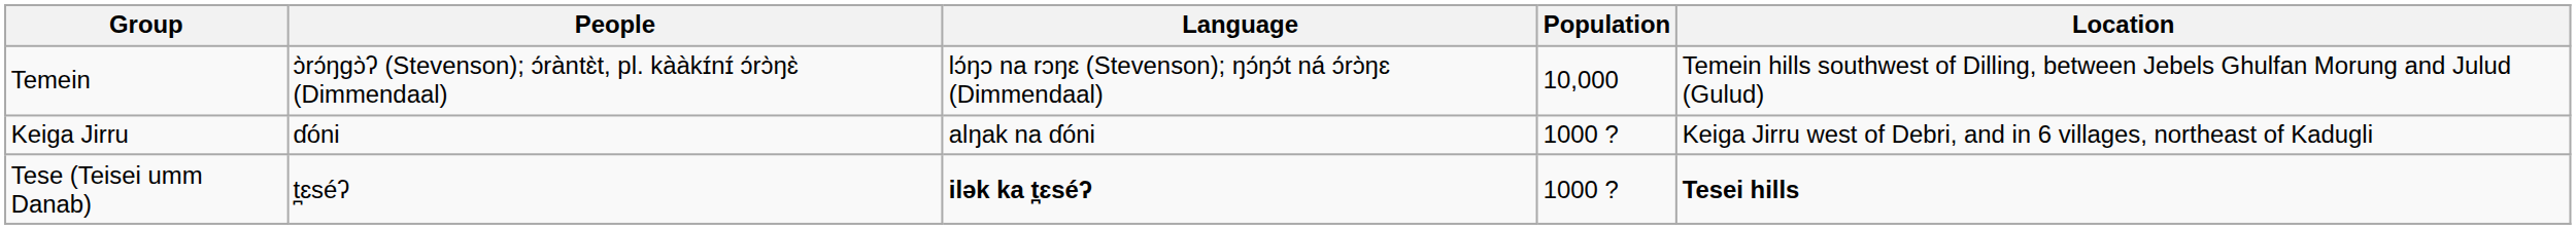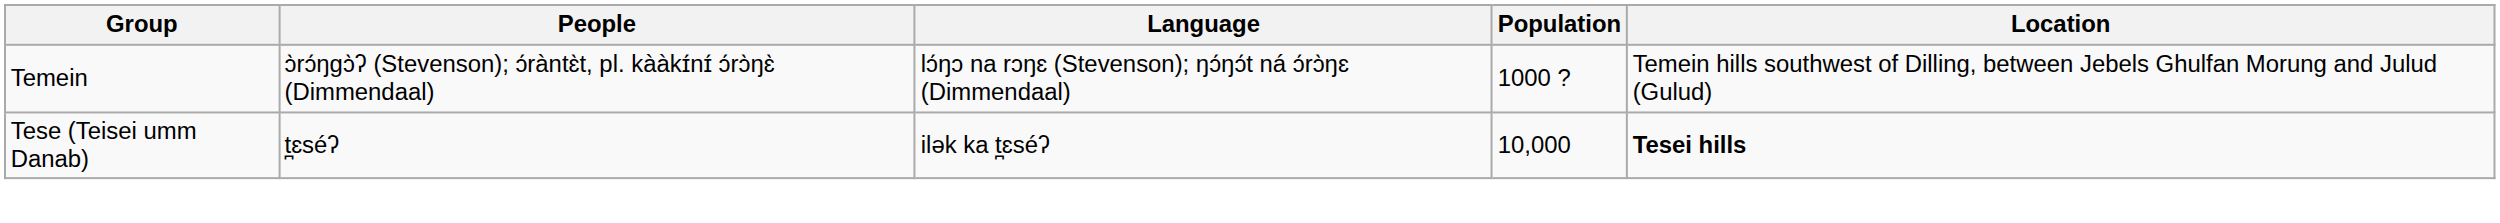Temein | Population: 10,000 -> 1000 ?
- row: Keiga Jirru | ɗóni | alŋak na ɗóni | 1000 ? | Keiga Jirru west of Debri, and in 6 villages, northeast of Kadugli
Tese (Teisei umm Danab) | Language: bold -> normal
Tese (Teisei umm Danab) | Population: 1000 ? -> 10,000
